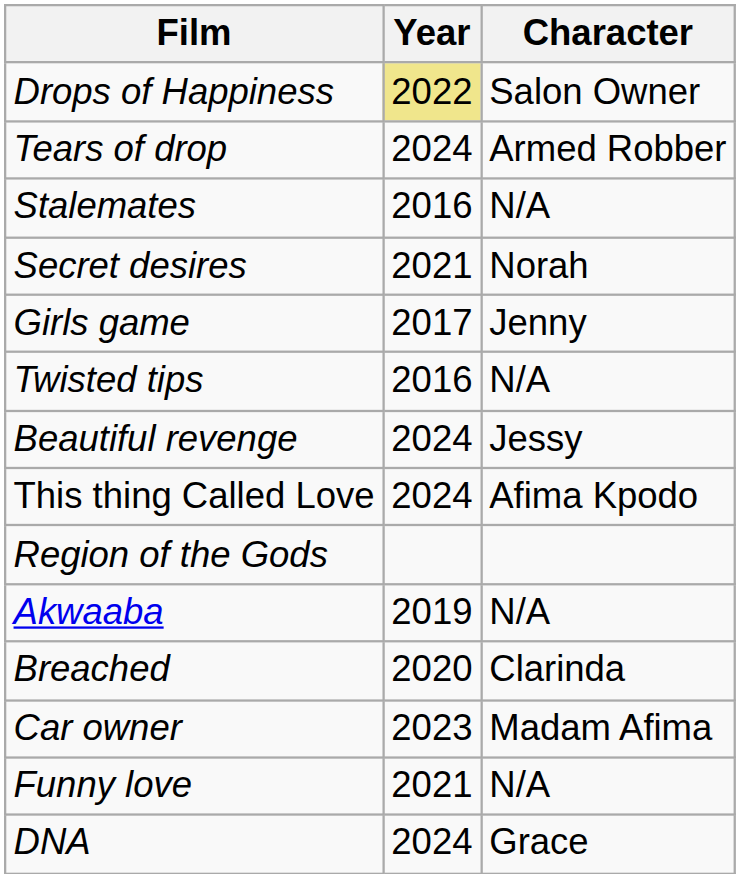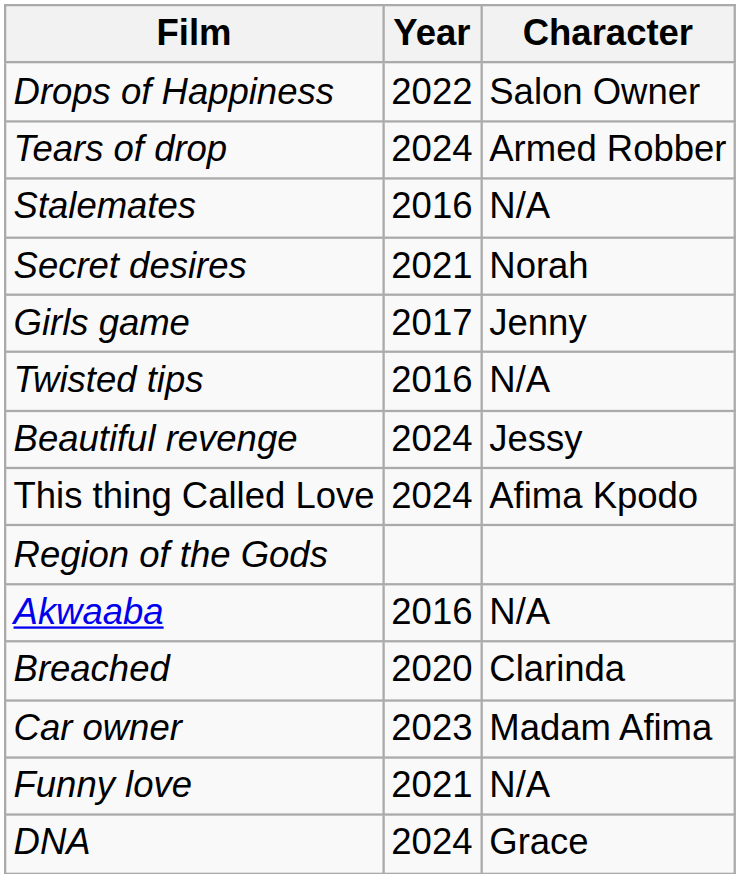Drops of Happiness | Year: khaki background -> no background
Akwaaba | Year: 2019 -> 2016
